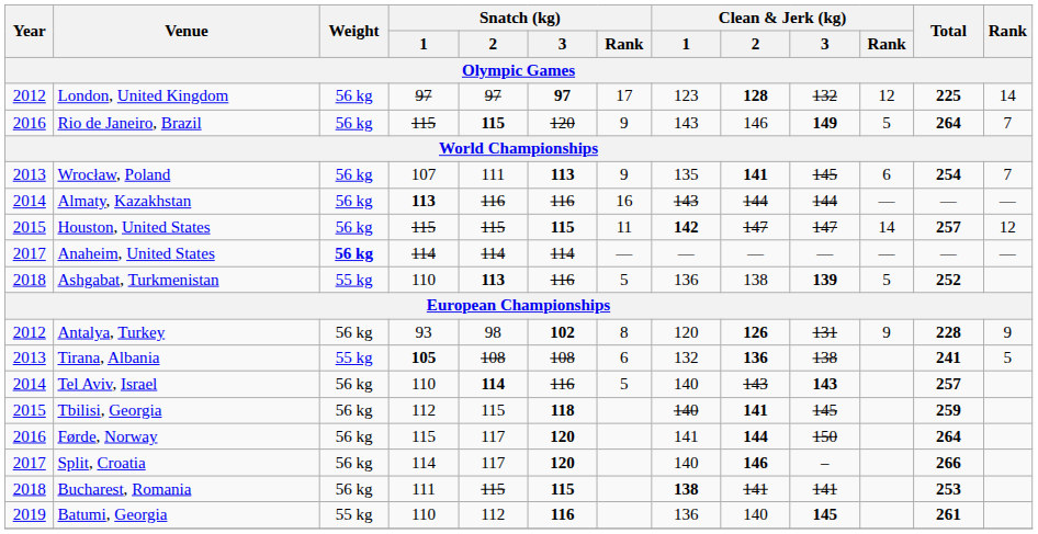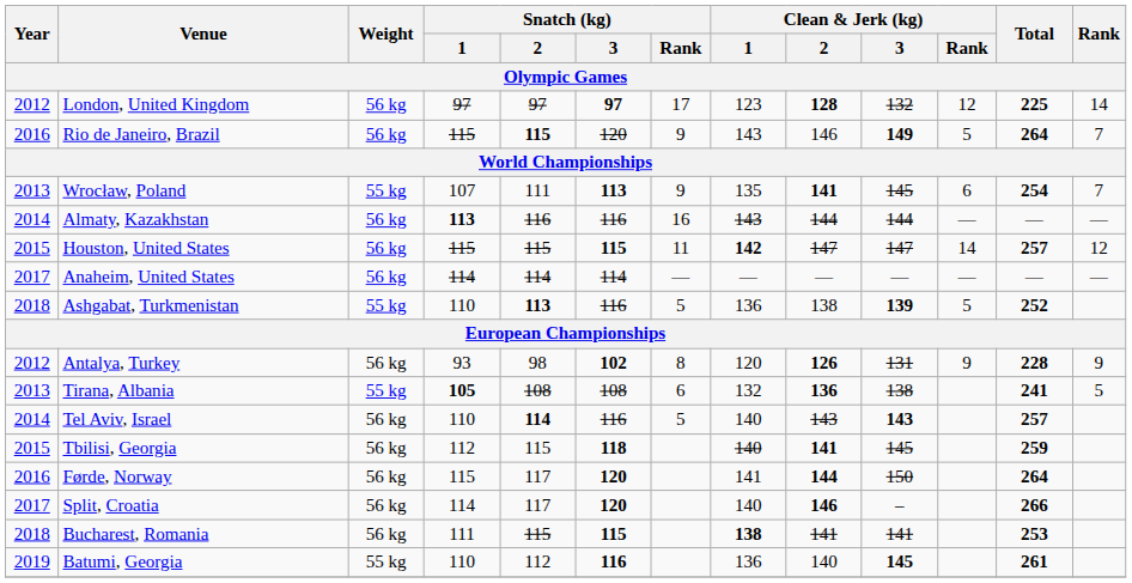Wrocław, Poland | Weight: 56 kg -> 55 kg
Anaheim, United States | Weight: bold -> normal
